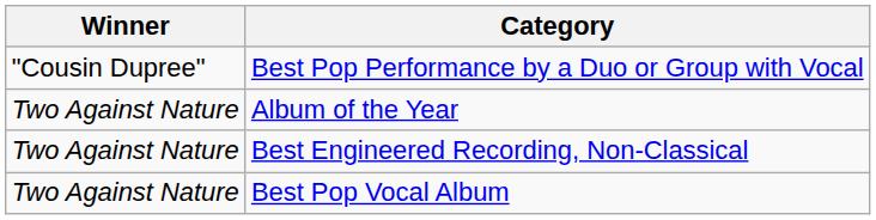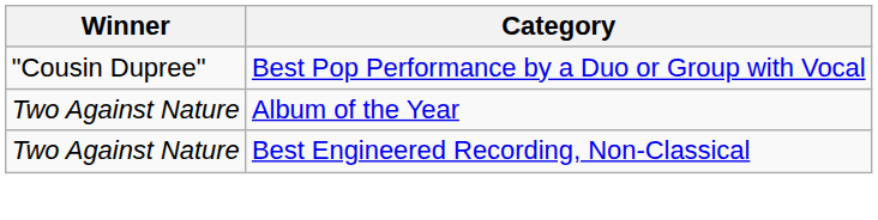- row: Two Against Nature | Best Pop Vocal Album
